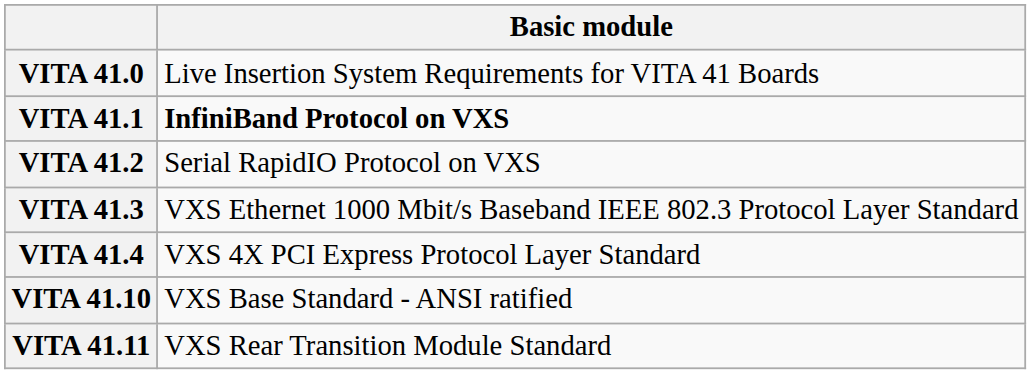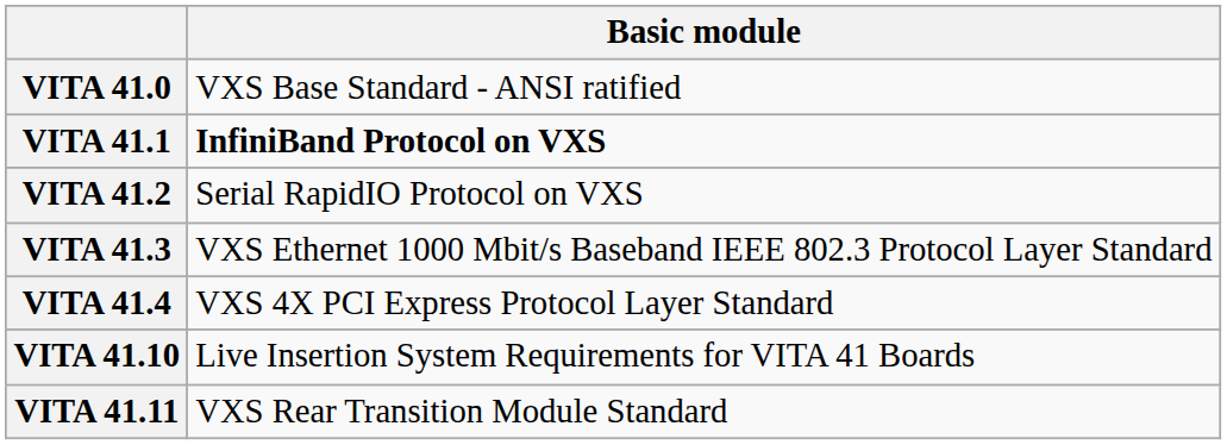VITA 41.0 | Basic module: Live Insertion System Requirements for VITA 41 Boards -> VXS Base Standard - ANSI ratified
VITA 41.10 | Basic module: VXS Base Standard - ANSI ratified -> Live Insertion System Requirements for VITA 41 Boards
